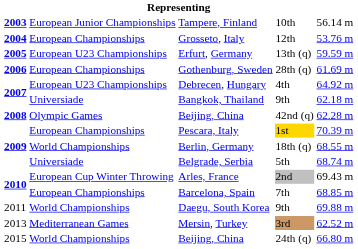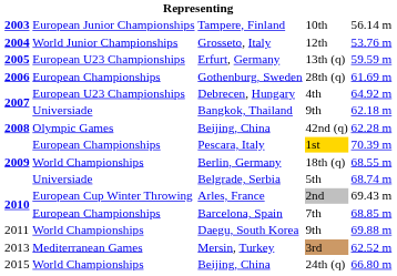Grosseto, Italy | column 2: European Championships -> World Junior Championships
